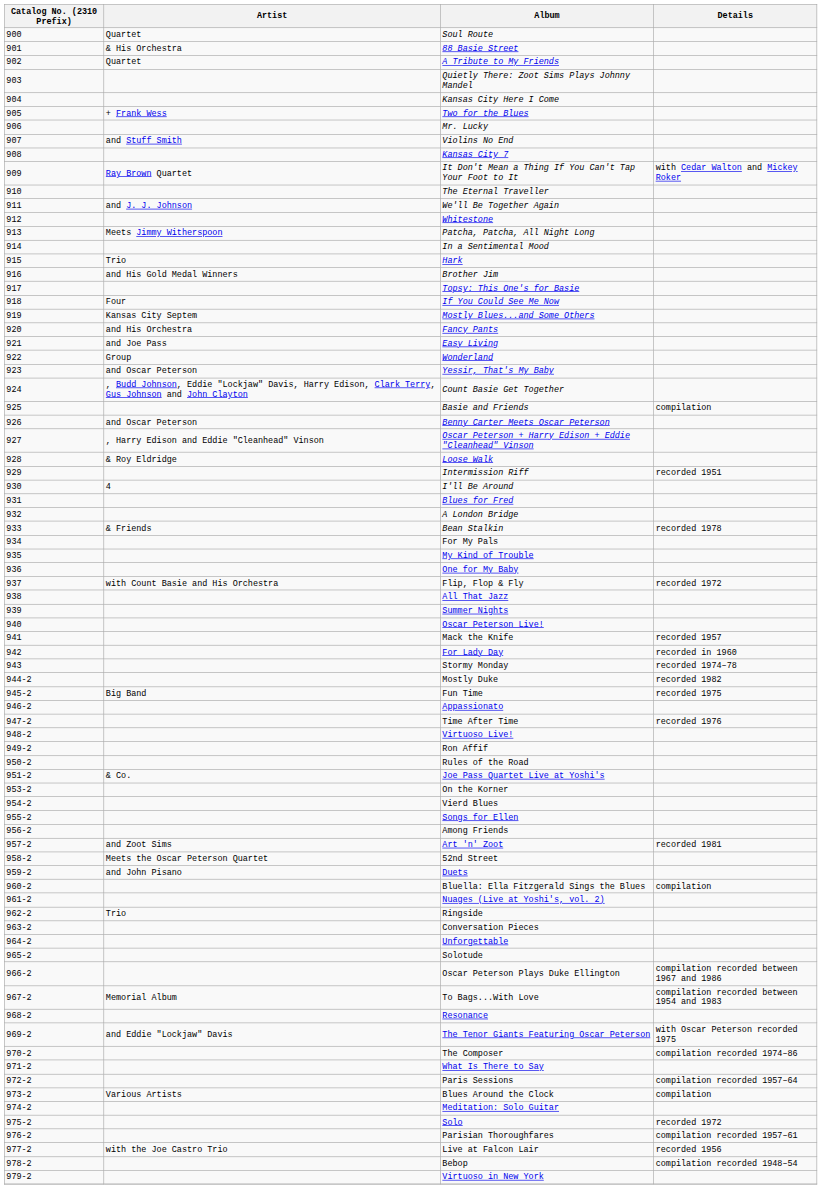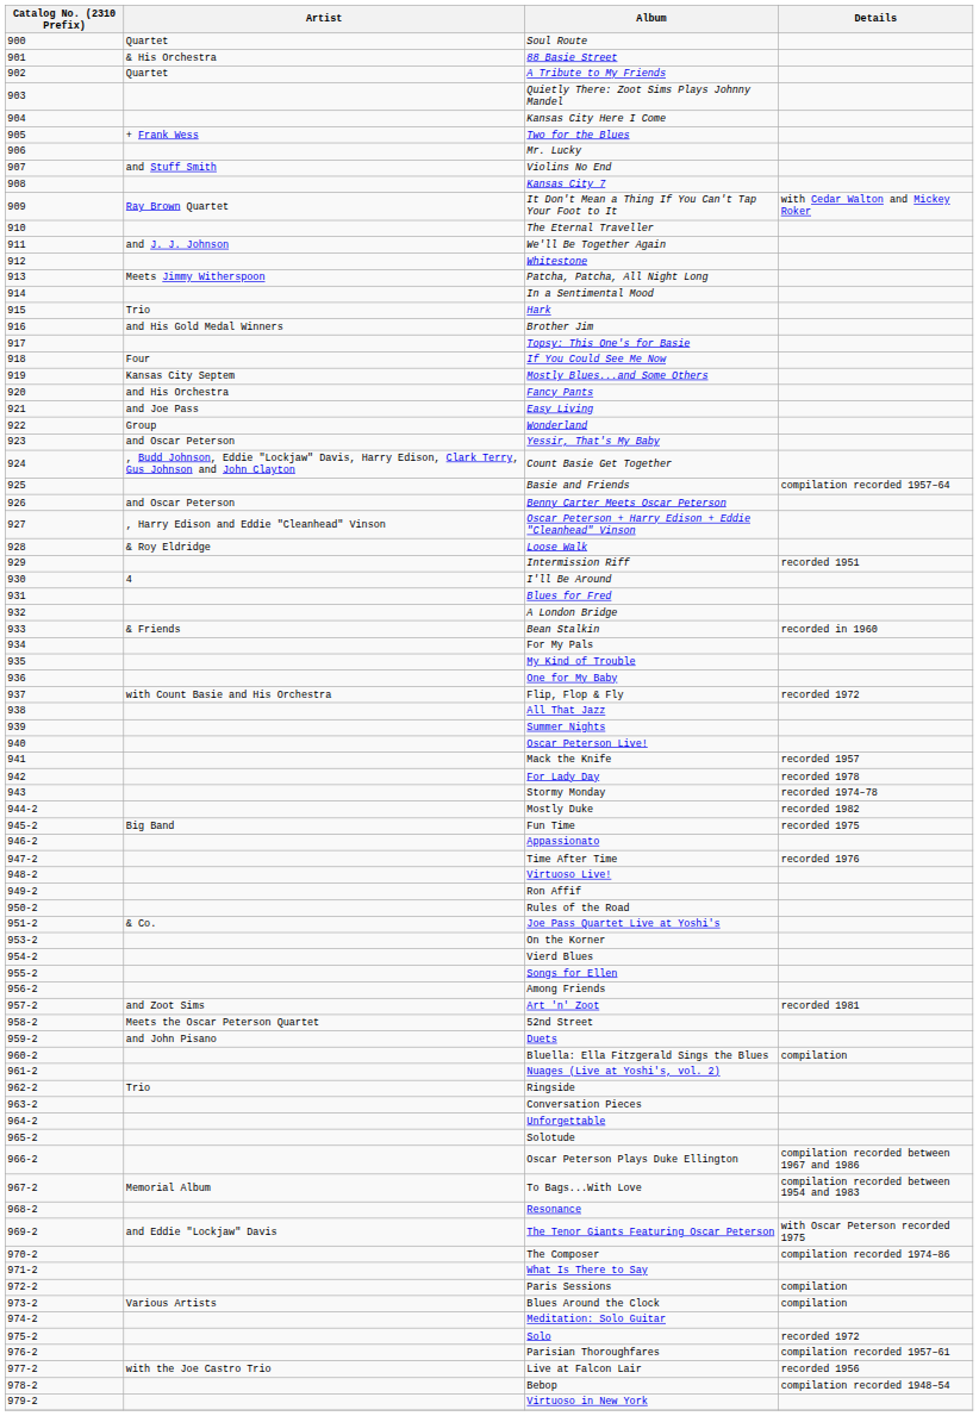Basie and Friends | Details: compilation -> compilation recorded 1957–64
Bean Stalkin | Details: recorded 1978 -> recorded in 1960
For Lady Day | Details: recorded in 1960 -> recorded 1978
Paris Sessions | Details: compilation recorded 1957–64 -> compilation
